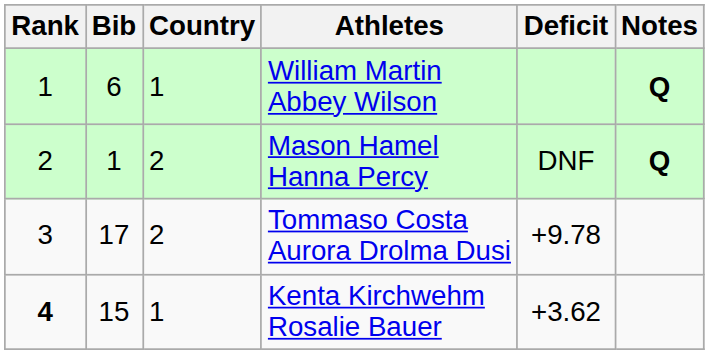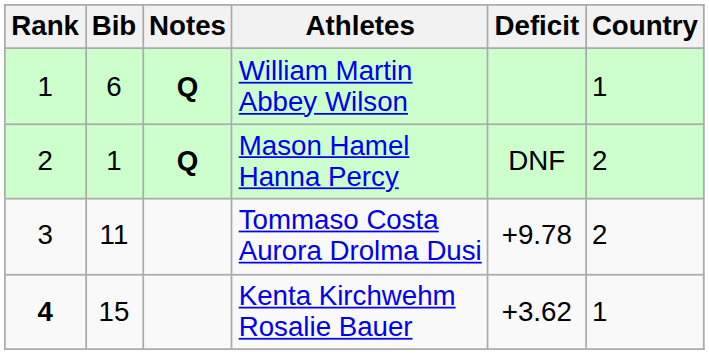columns swapped: Country <-> Notes
Tommaso Costa Aurora Drolma Dusi | Bib: 17 -> 11
